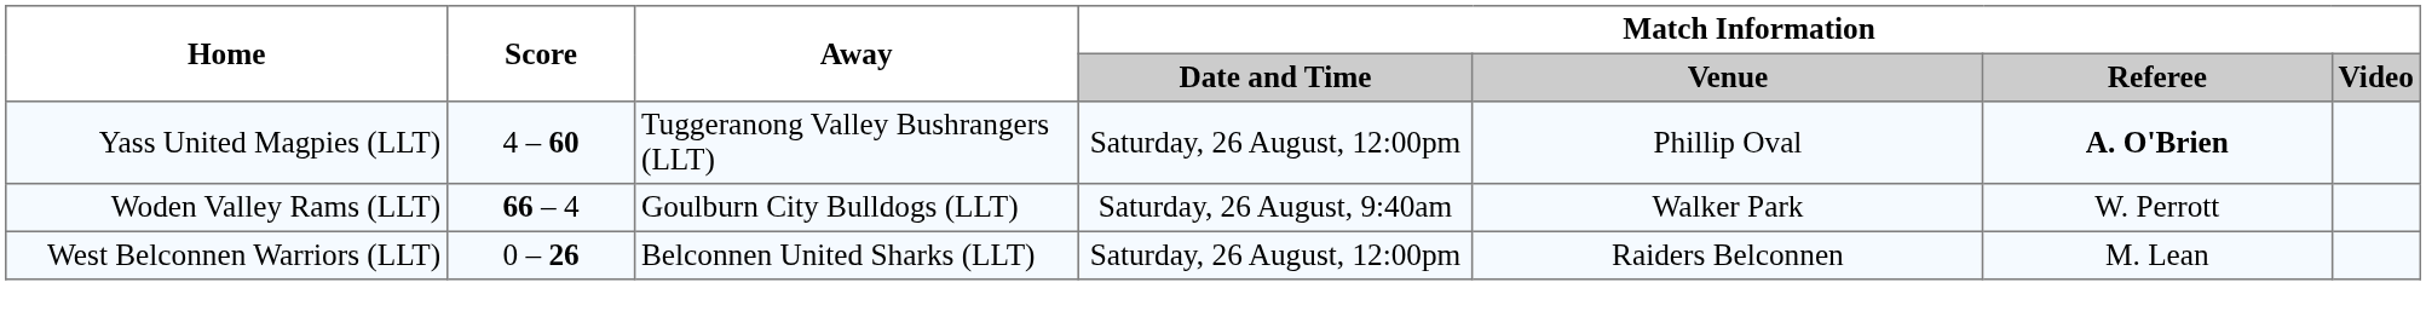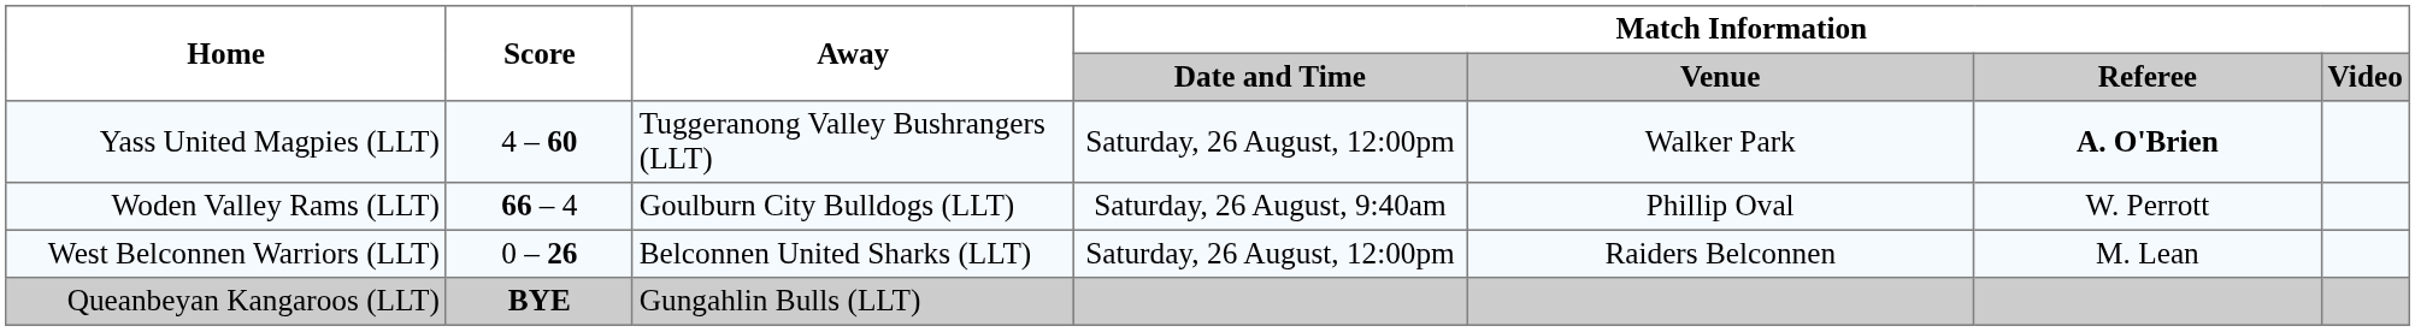Yass United Magpies (LLT) | Match Information / Venue: Phillip Oval -> Walker Park
Woden Valley Rams (LLT) | Match Information / Venue: Walker Park -> Phillip Oval
+ row: Queanbeyan Kangaroos (LLT) | BYE | Gungahlin Bulls (LLT)
